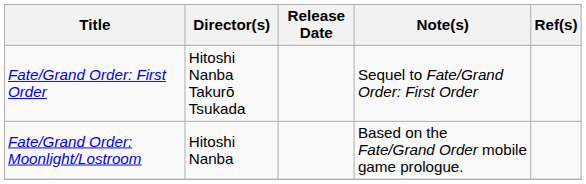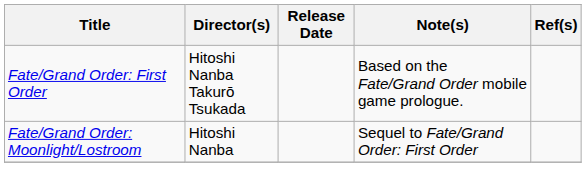Fate/Grand Order: First Order | Note(s): Sequel to Fate/Grand Order: First Order -> Based on the Fate/Grand Order mobile game prologue.
Fate/Grand Order: Moonlight/Lostroom | Note(s): Based on the Fate/Grand Order mobile game prologue. -> Sequel to Fate/Grand Order: First Order
